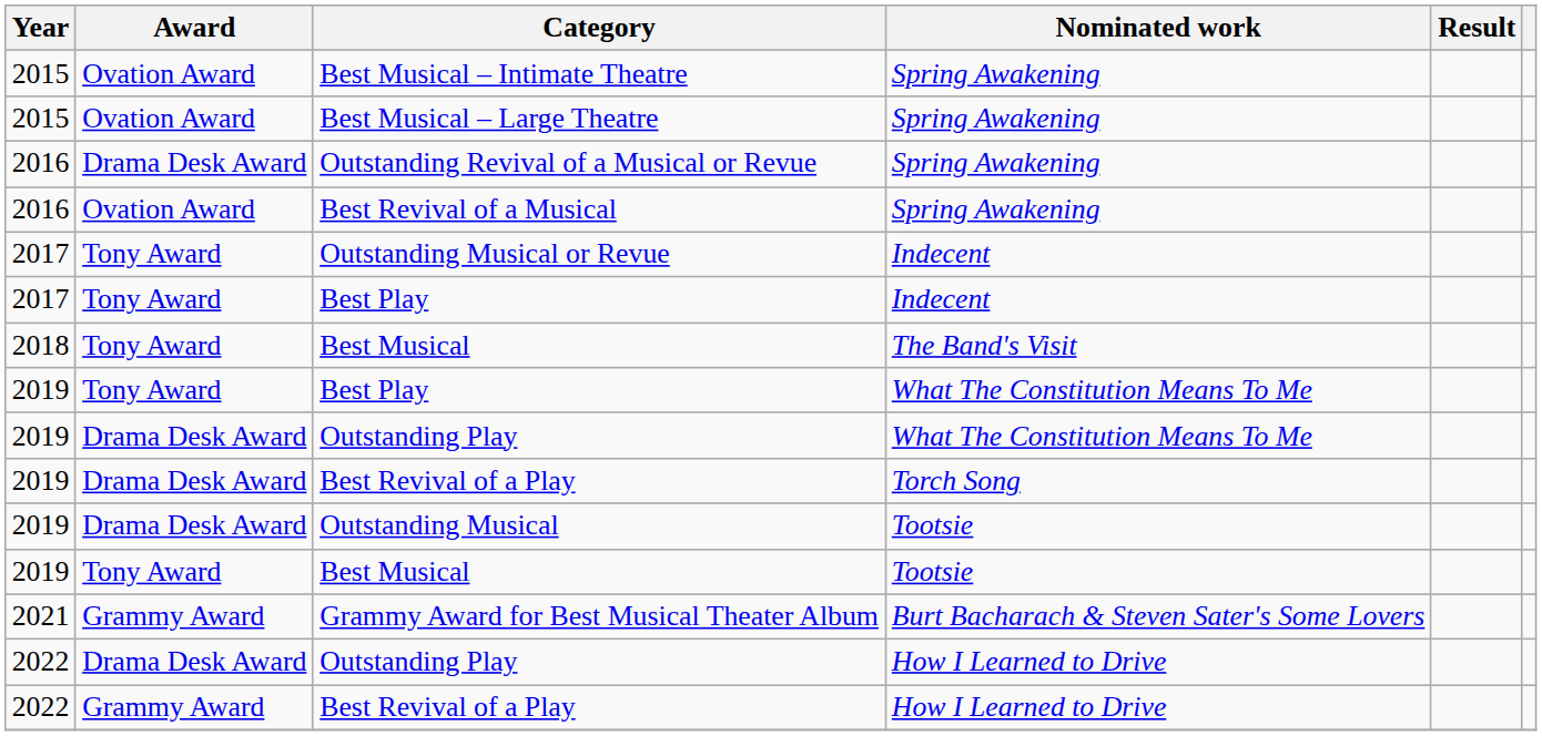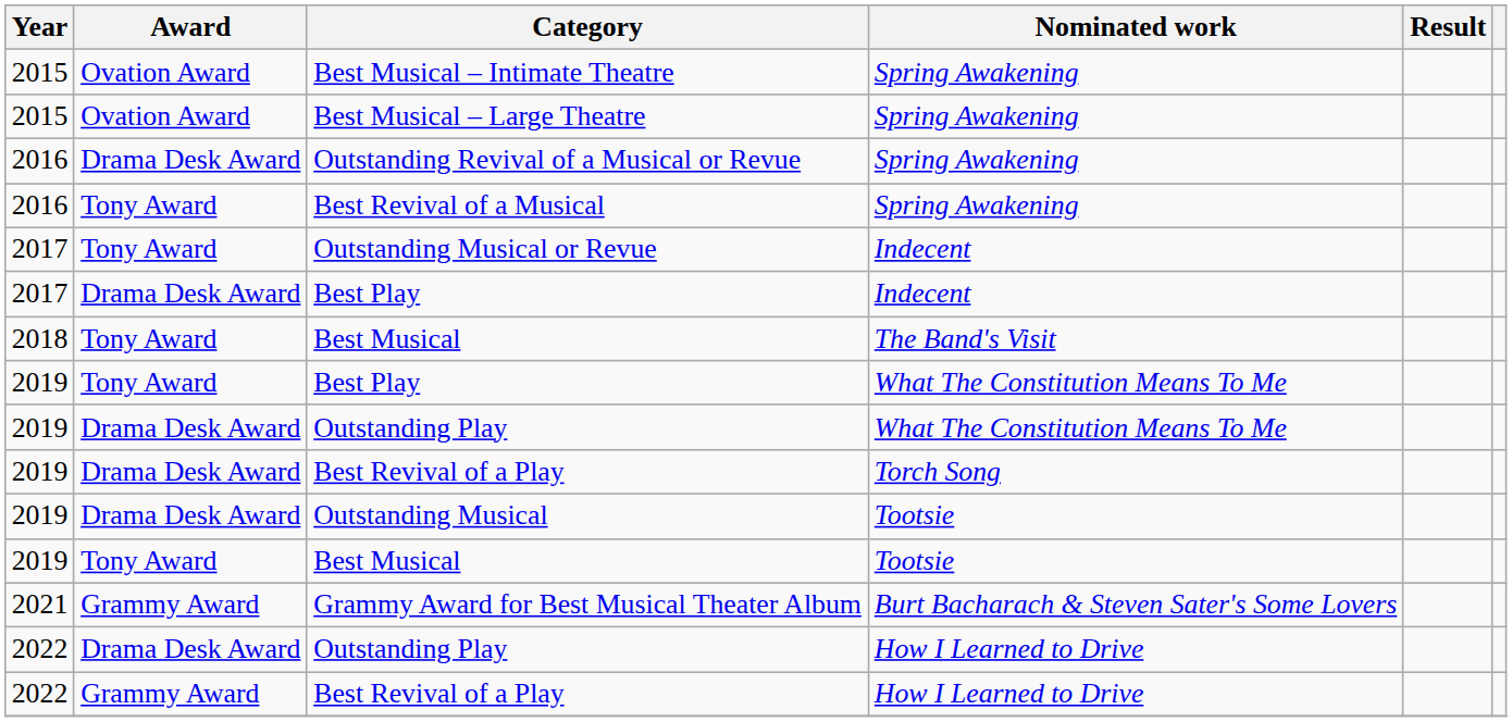Best Revival of a Musical | Award: Ovation Award -> Tony Award
Best Play / Indecent | Award: Tony Award -> Drama Desk Award
